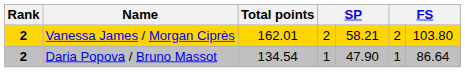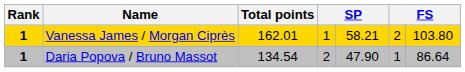Vanessa James / Morgan Ciprès | Rank: 2 -> 1
Vanessa James / Morgan Ciprès | column 4: 2 -> 1
Daria Popova / Bruno Massot | Rank: 2 -> 1
Daria Popova / Bruno Massot | column 4: 1 -> 2
